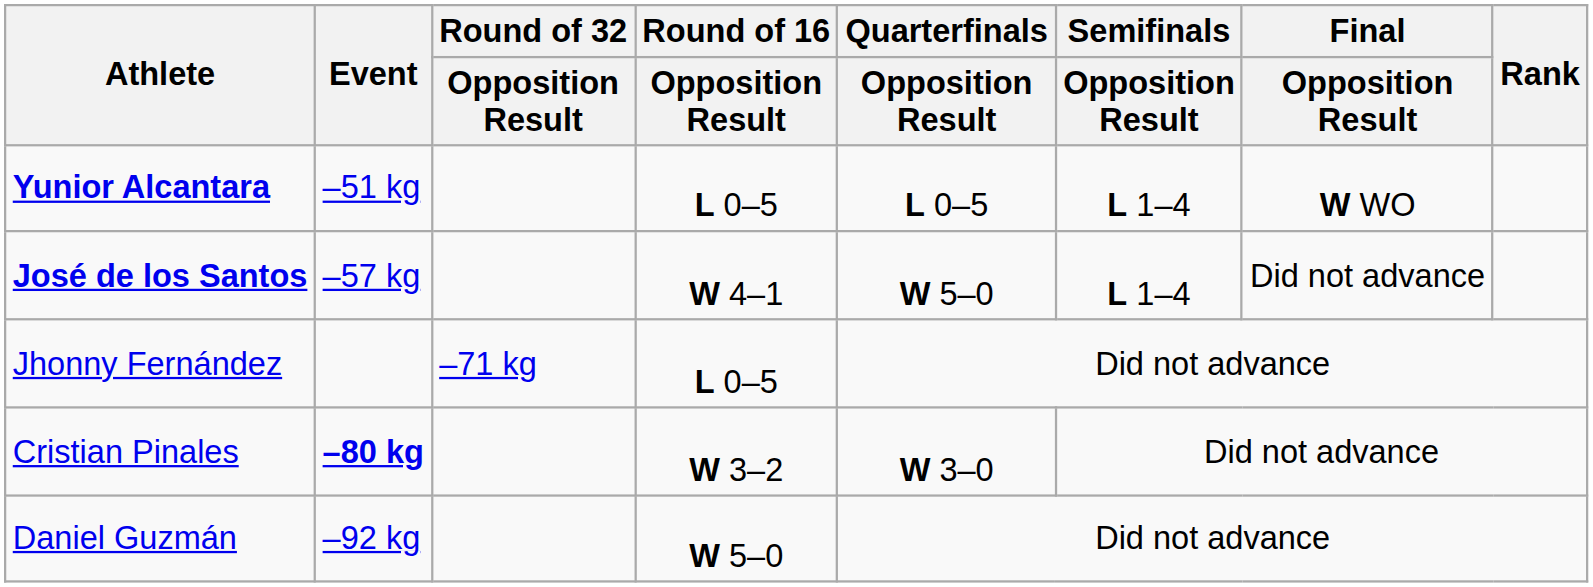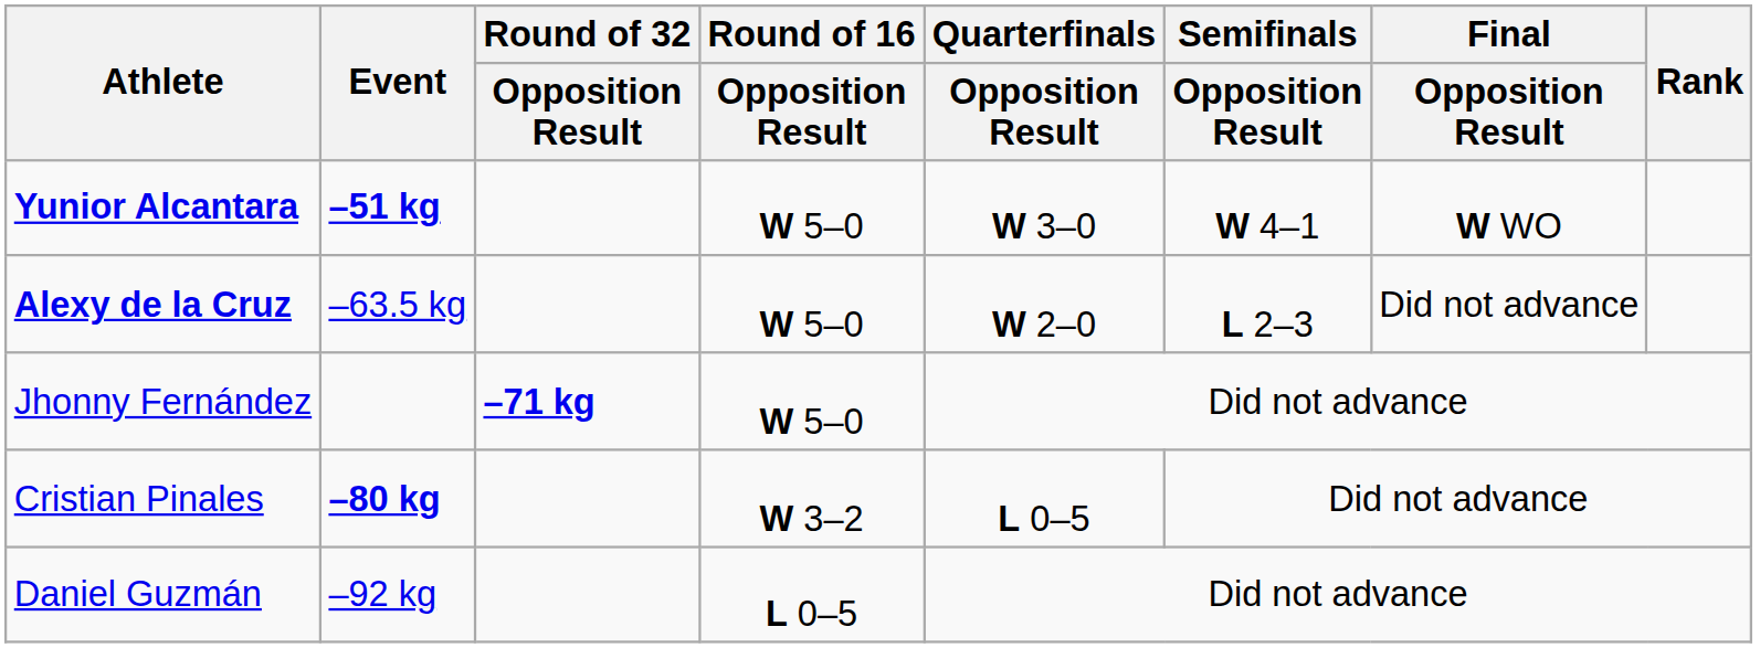Yunior Alcantara | Event: normal -> bold
Yunior Alcantara | Round of 16 / Opposition Result: L 0–5 -> W 5–0
Yunior Alcantara | Quarterfinals / Opposition Result: L 0–5 -> W 3–0
Yunior Alcantara | Semifinals / Opposition Result: L 1–4 -> W 4–1
- row: José de los Santos | –57 kg | W 4–1 | W 5–0 | L 1–4 | Did not advance
+ row: Alexy de la Cruz | –63.5 kg | W 5–0 | W 2–0 | L 2–3 | Did not advance
Jhonny Fernández | Round of 32 / Opposition Result: normal -> bold
Jhonny Fernández | Round of 16 / Opposition Result: L 0–5 -> W 5–0
Cristian Pinales | Quarterfinals / Opposition Result: W 3–0 -> L 0–5
Daniel Guzmán | Round of 16 / Opposition Result: W 5–0 -> L 0–5
